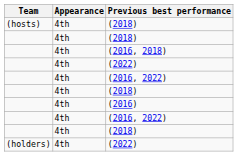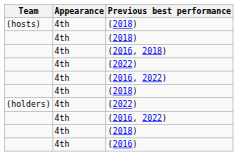rows swapped: (holders) / (2022) <-> (2016)
